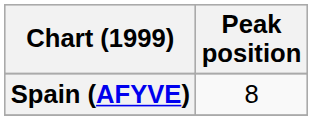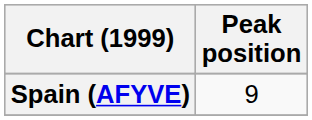Spain (AFYVE) | Peak position: 8 -> 9
